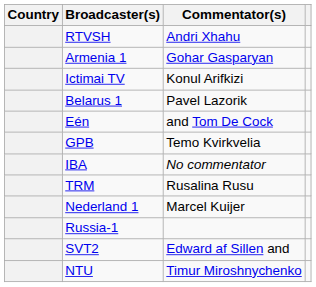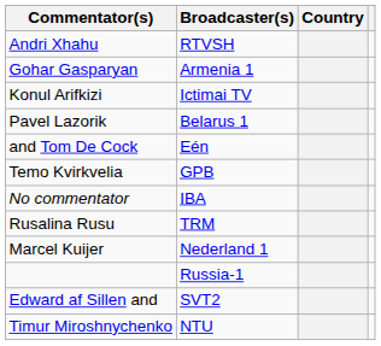columns swapped: Country <-> Commentator(s)
